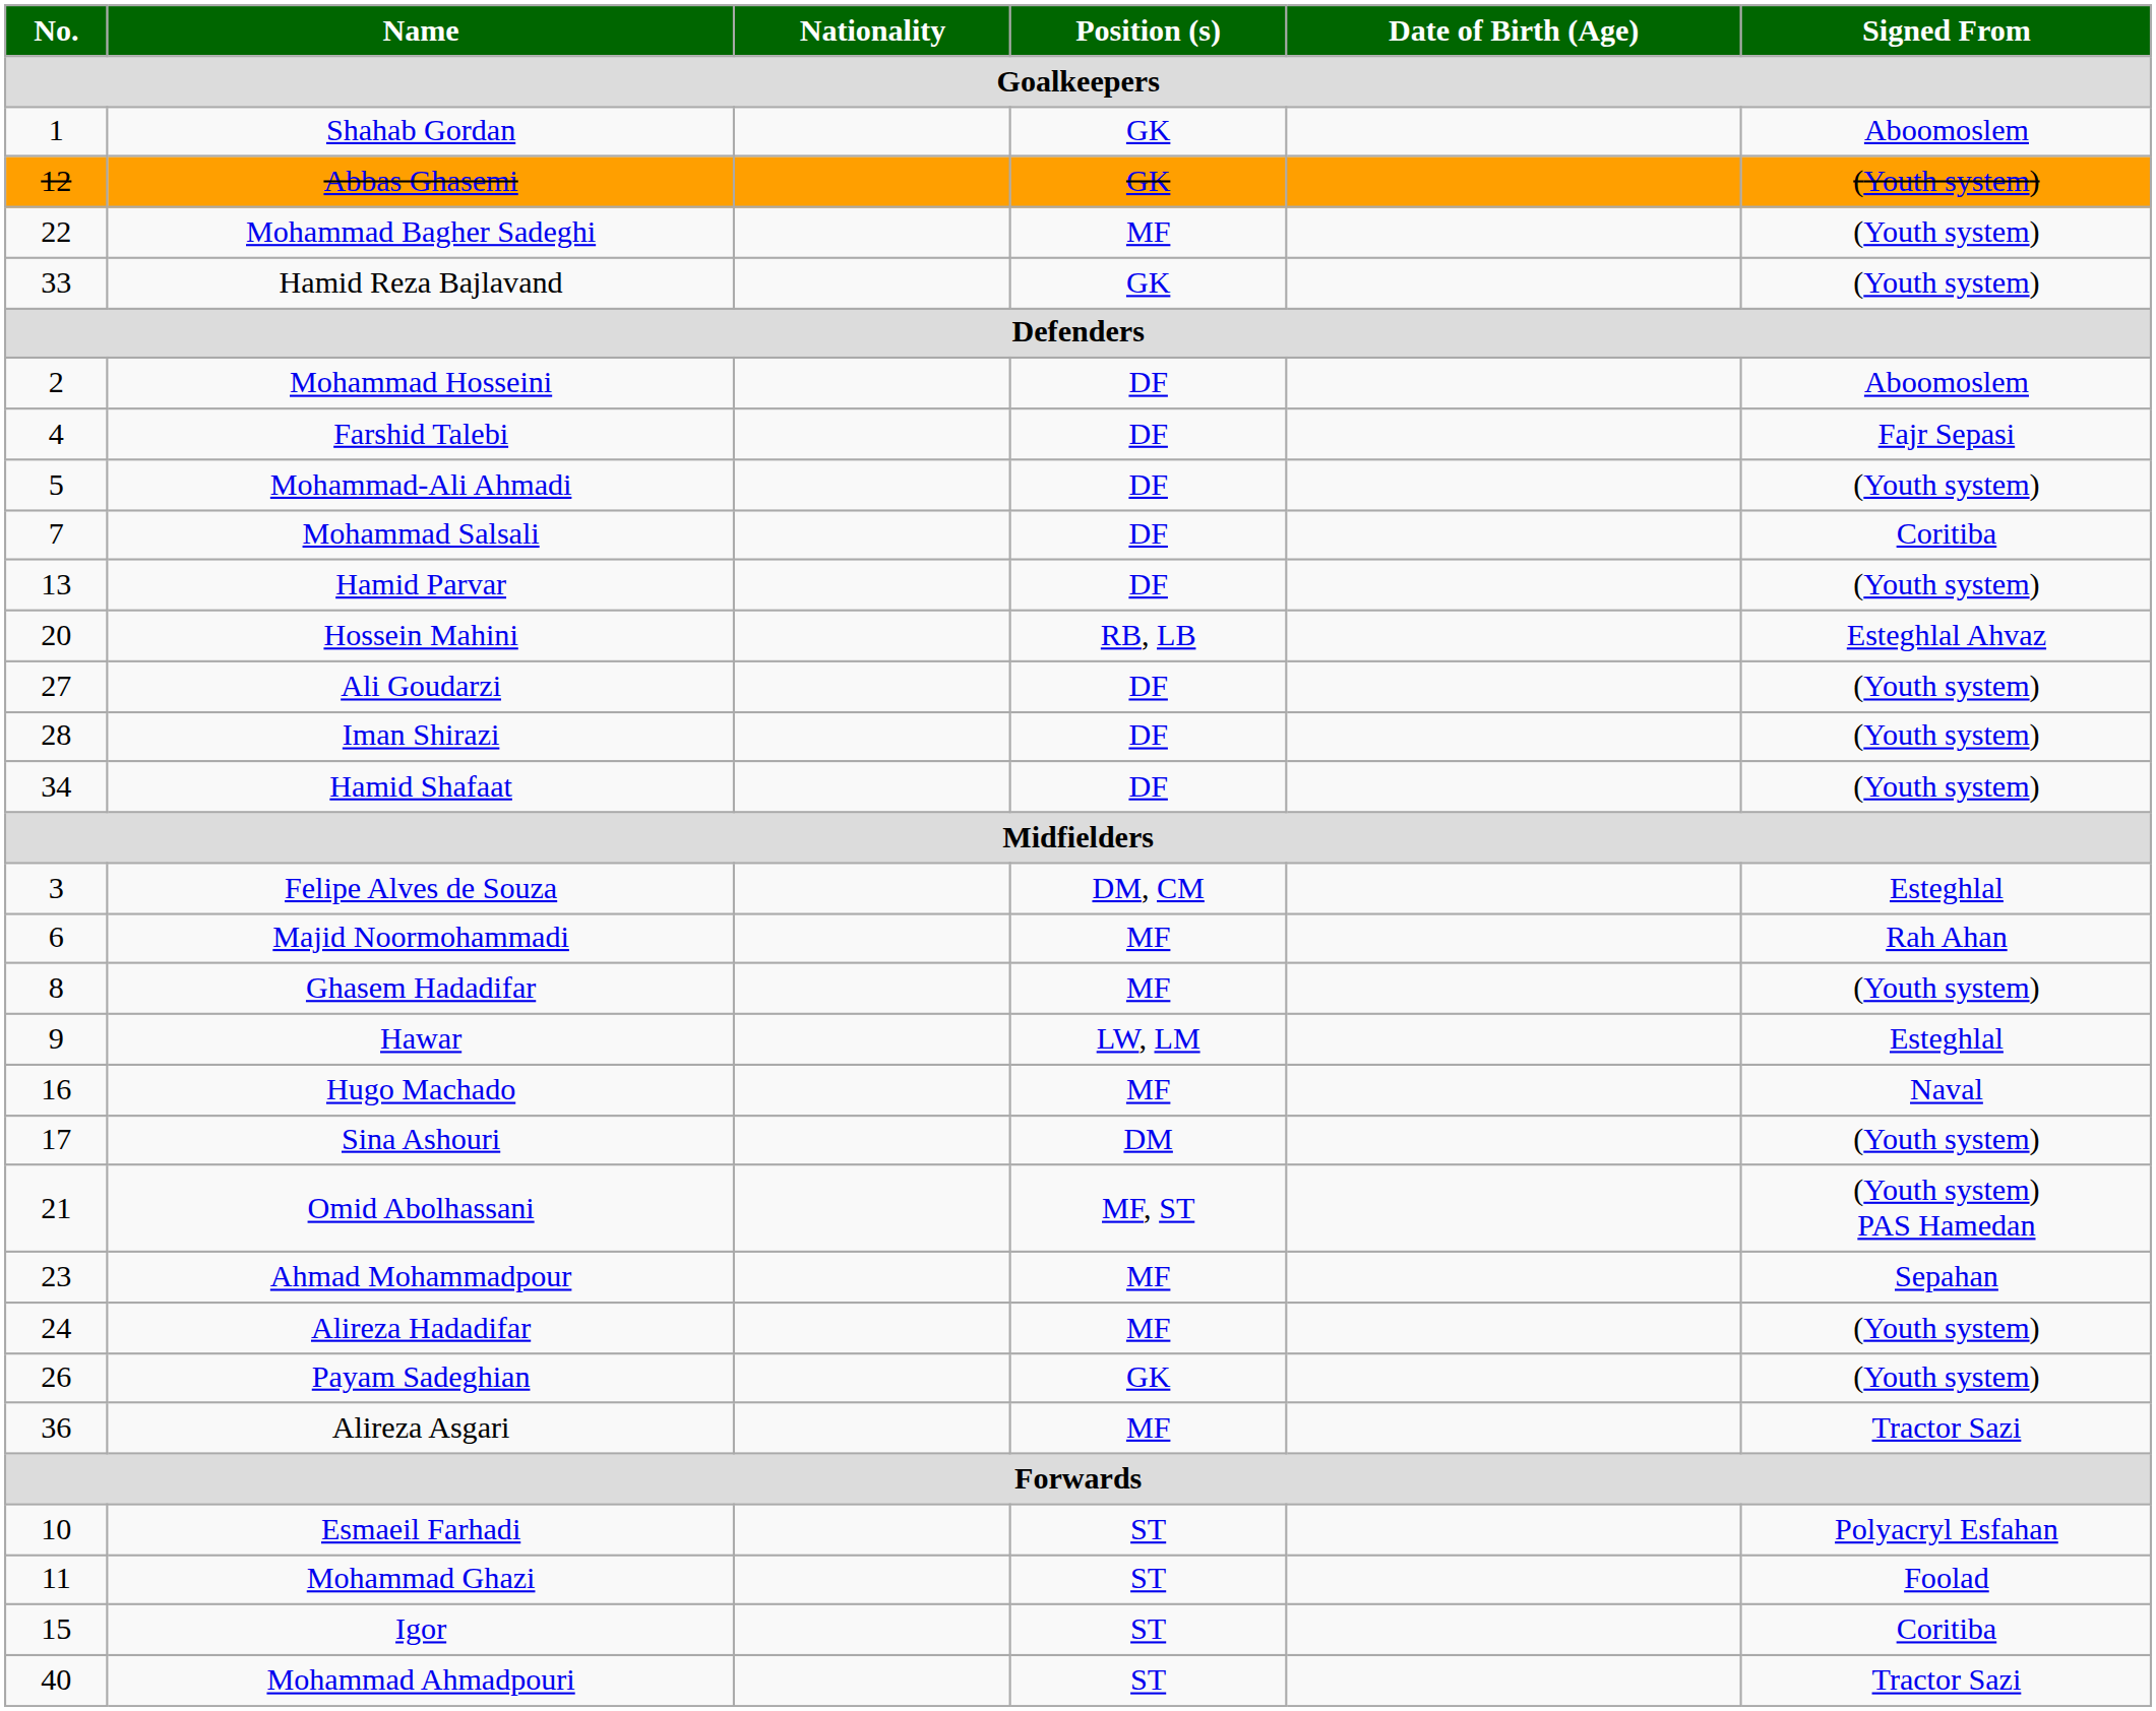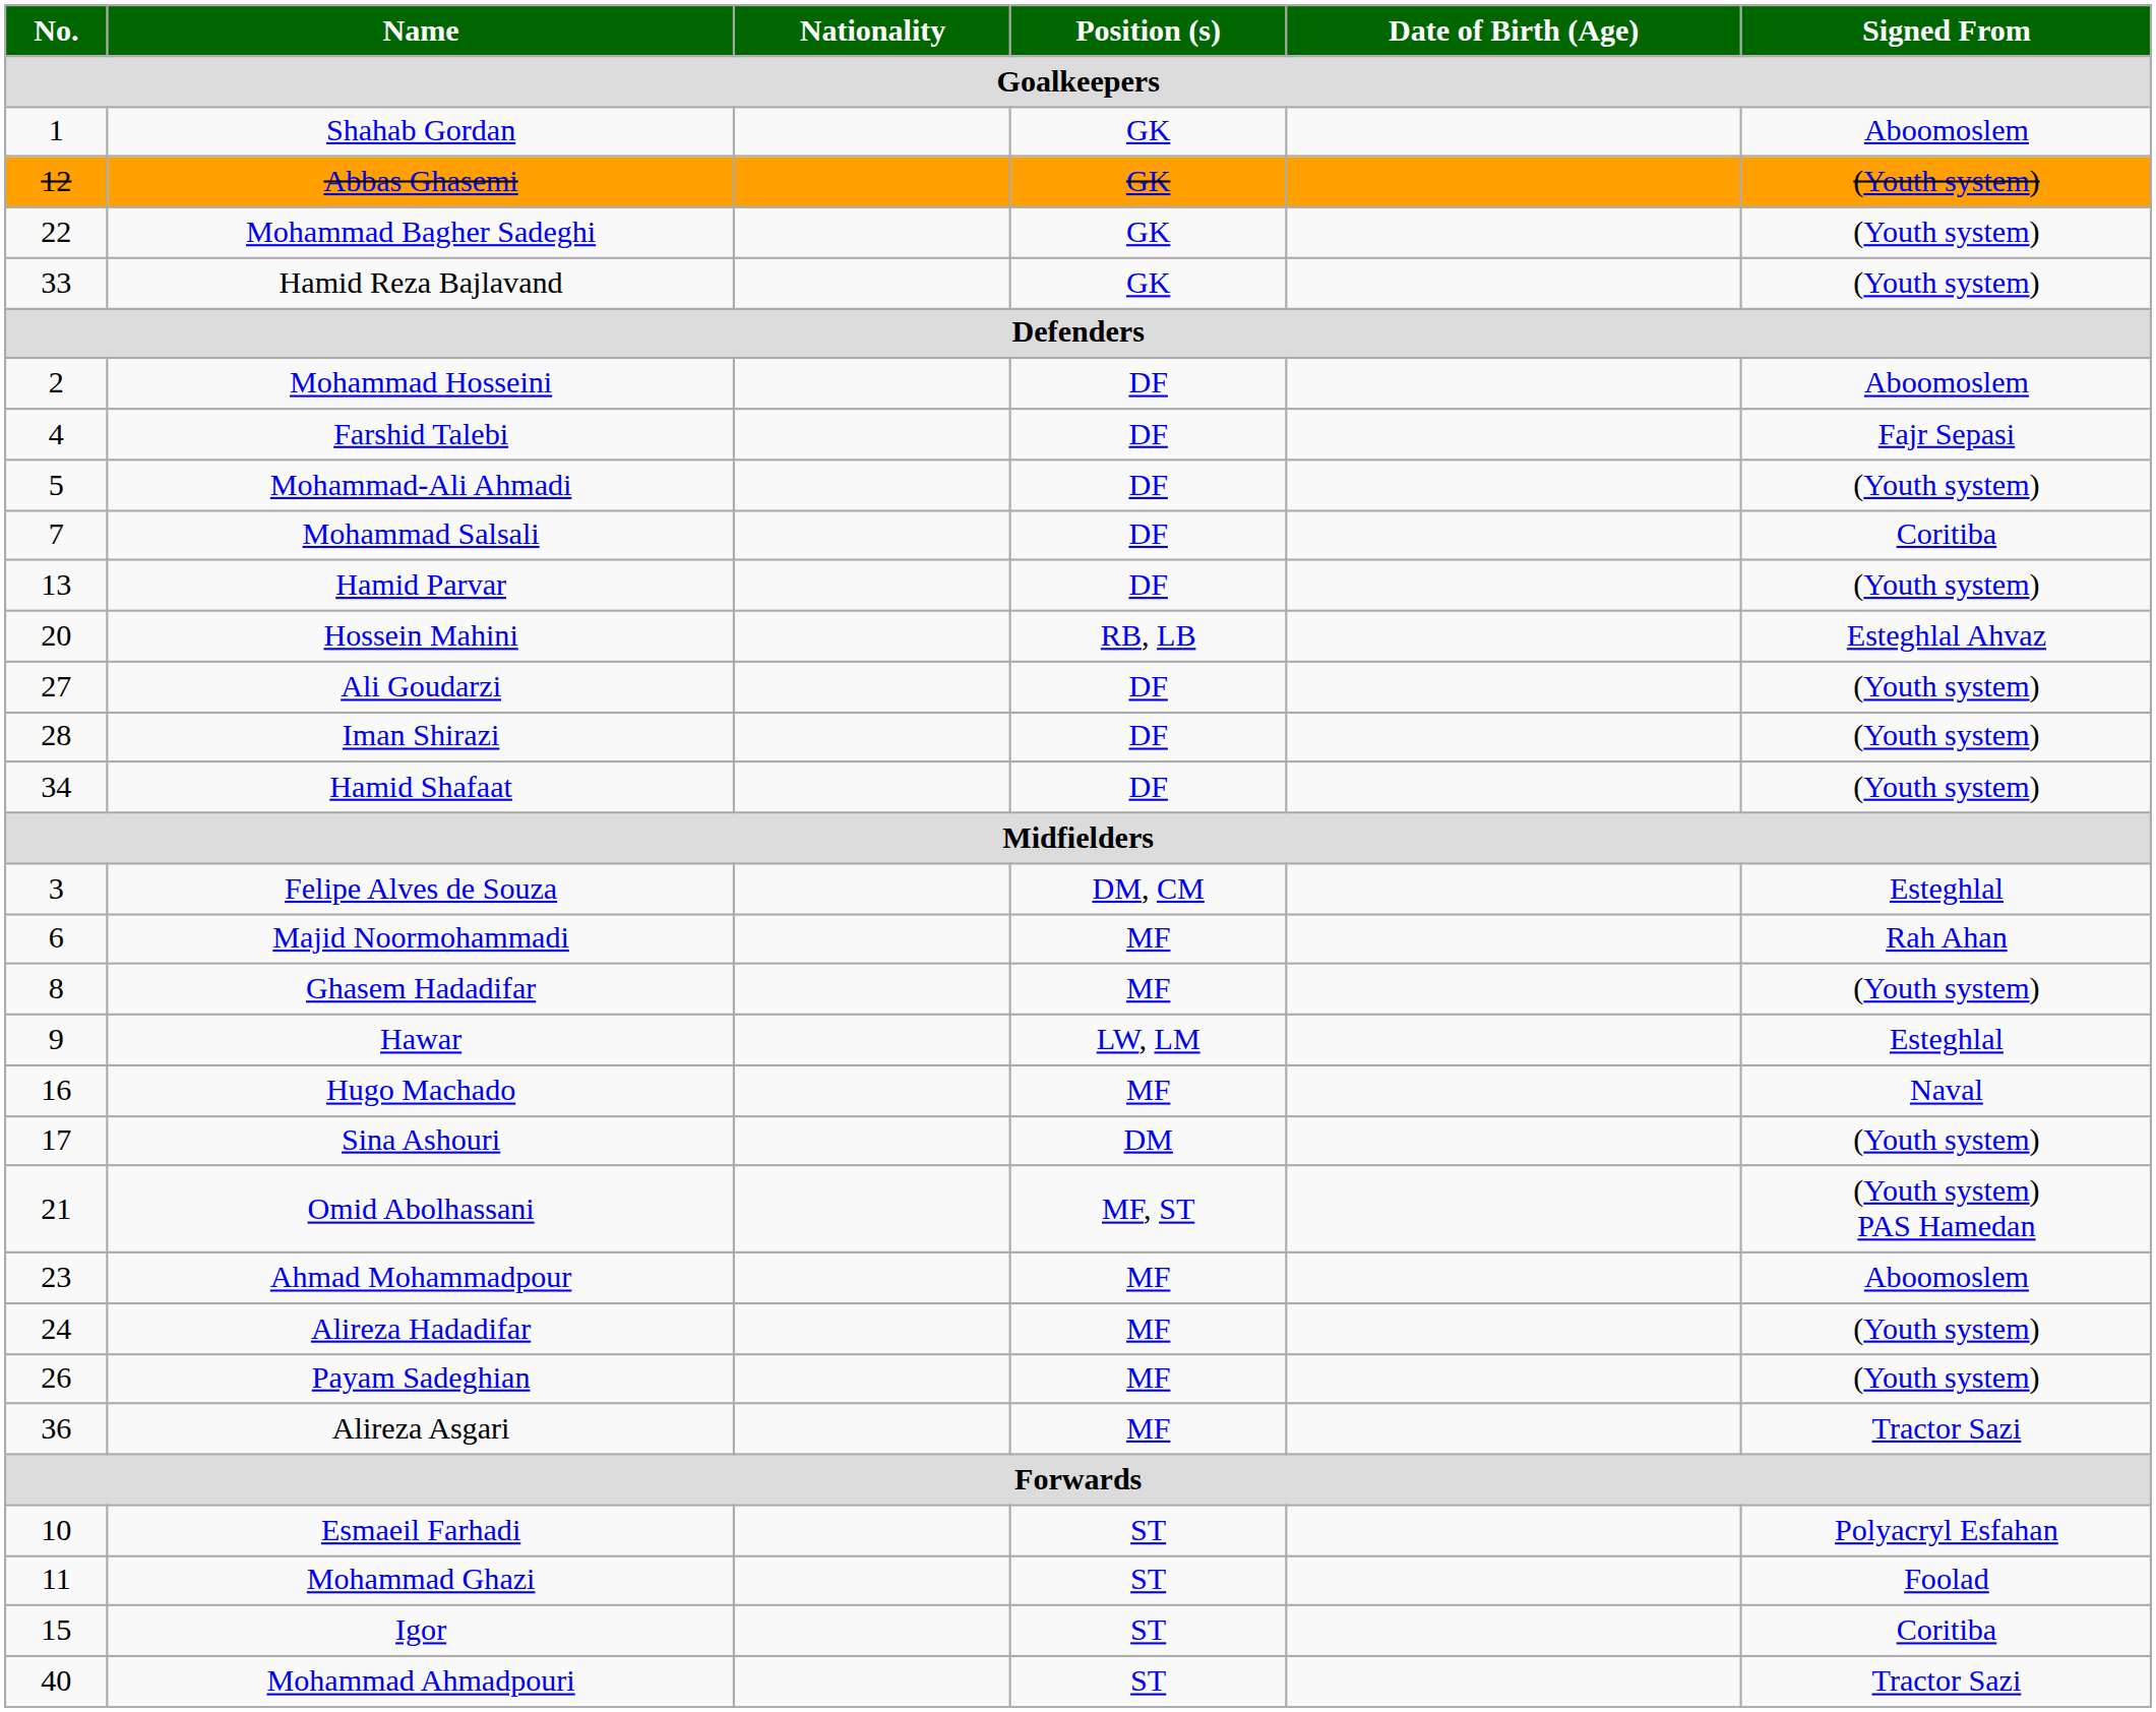Mohammad Bagher Sadeghi | Position (s) / Goalkeepers: MF -> GK
Ahmad Mohammadpour | Signed From / Goalkeepers: Sepahan -> Aboomoslem
Payam Sadeghian | Position (s) / Goalkeepers: GK -> MF
